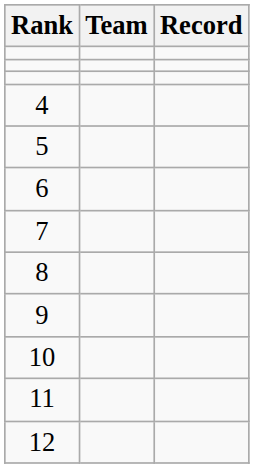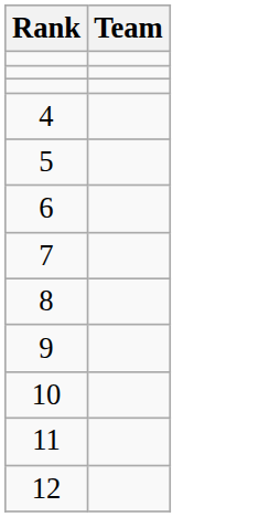- column: Record
